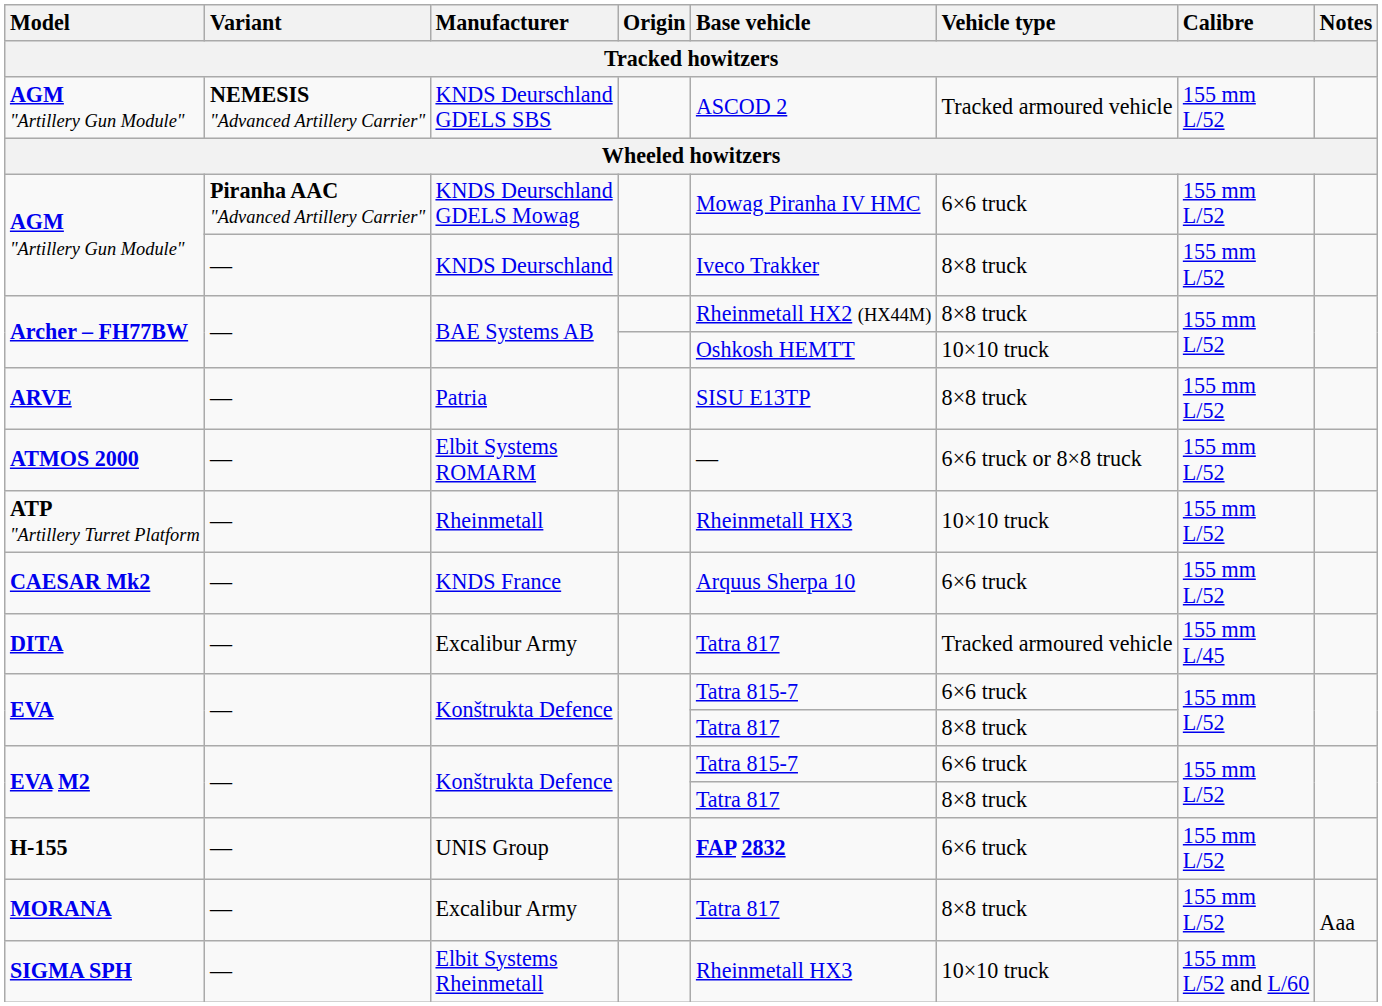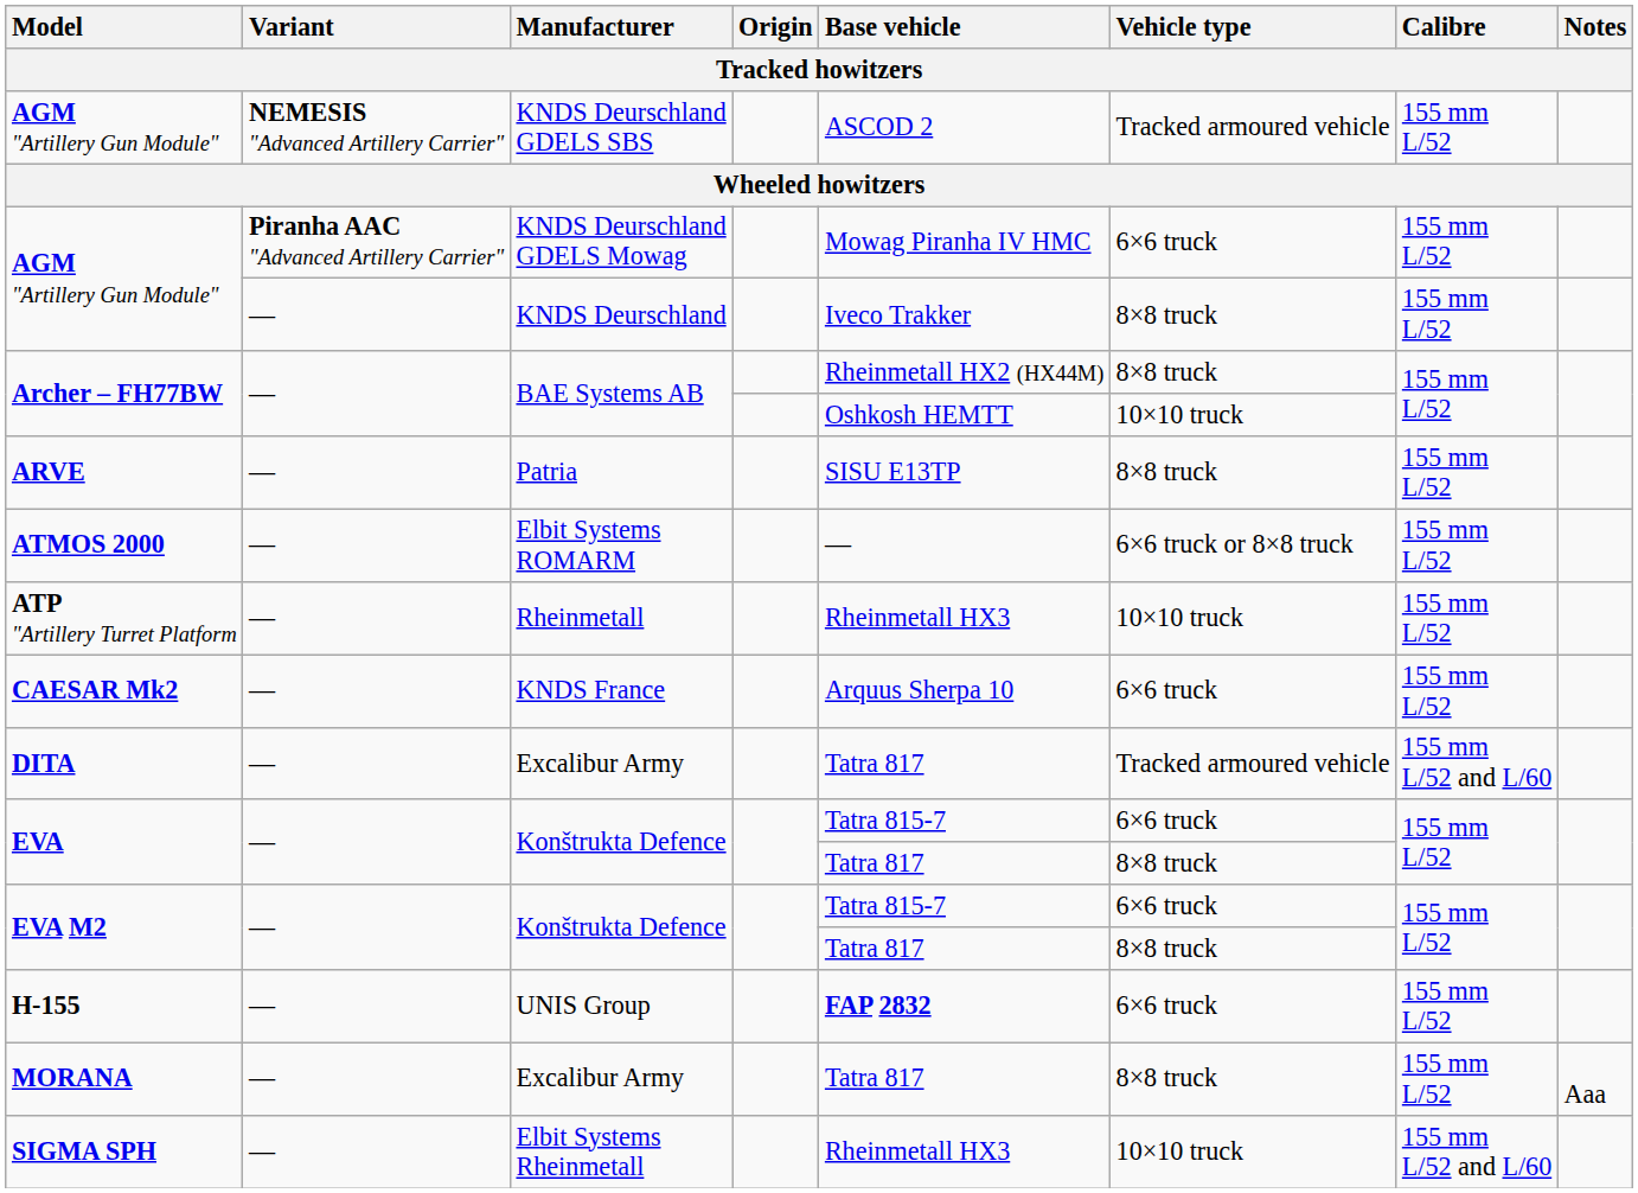DITA | Calibre: 155 mm L/45 -> 155 mm L/52 and L/60
